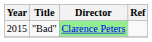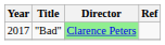"Bad" | Year: 2015 -> 2017
